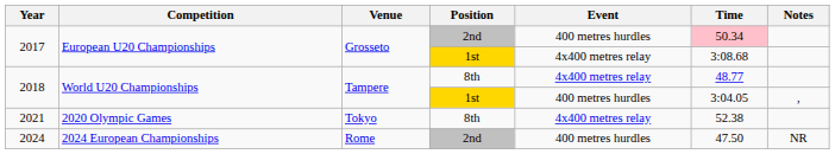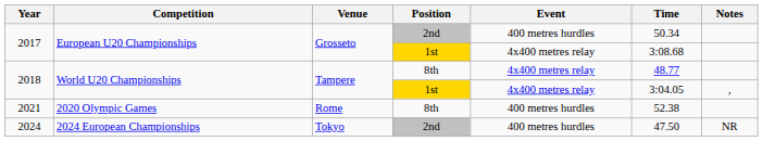2017 / 2nd | Time: pink background -> no background
2018 / 1st | Event: 400 metres hurdles -> 4x400 metres relay
2021 | Venue: Tokyo -> Rome
2021 | Event: 4x400 metres relay -> 400 metres hurdles
2024 | Venue: Rome -> Tokyo
